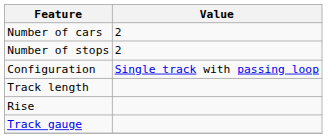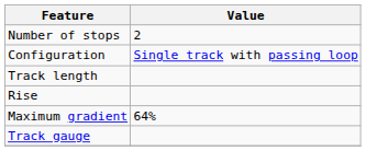- row: Number of cars | 2
+ row: Maximum gradient | 64%
